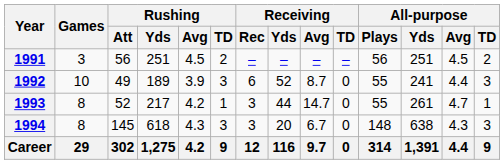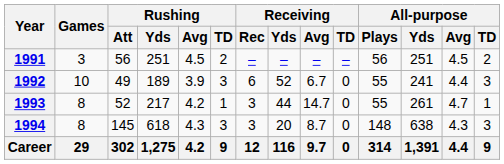1992 | Receiving / Avg: 8.7 -> 6.7
1994 | Receiving / Avg: 6.7 -> 8.7
